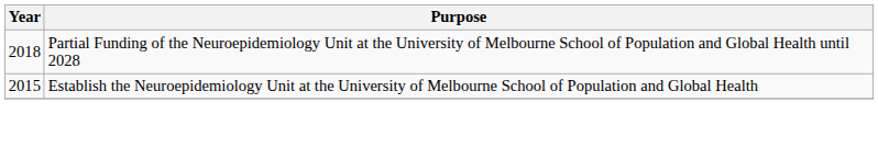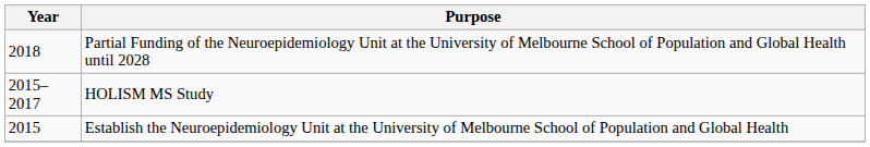+ row: 2015–2017 | HOLISM MS Study
